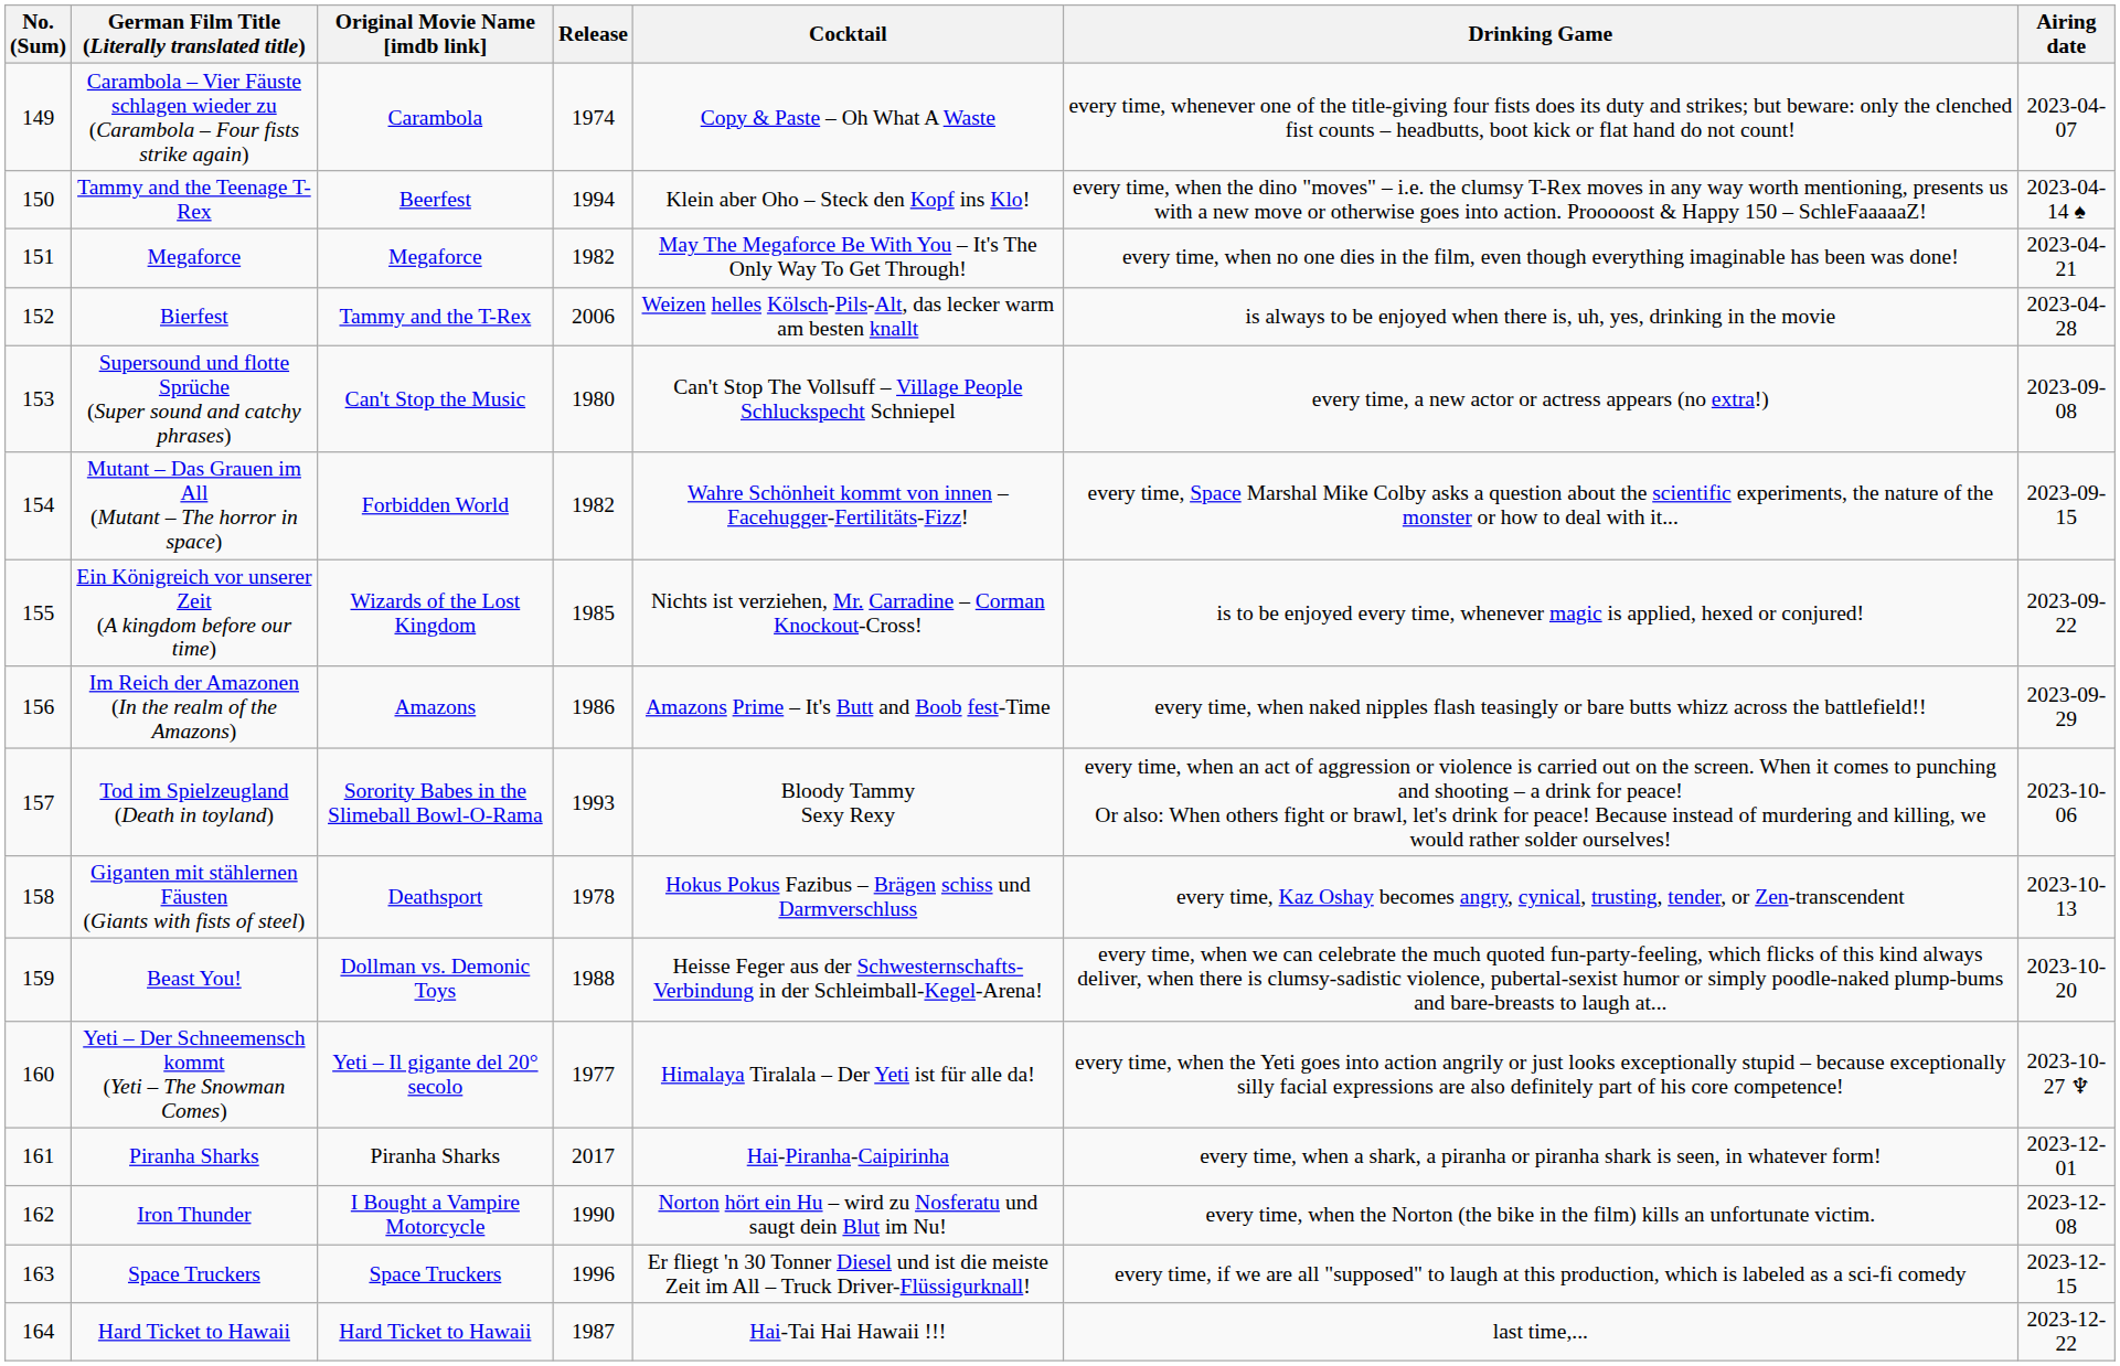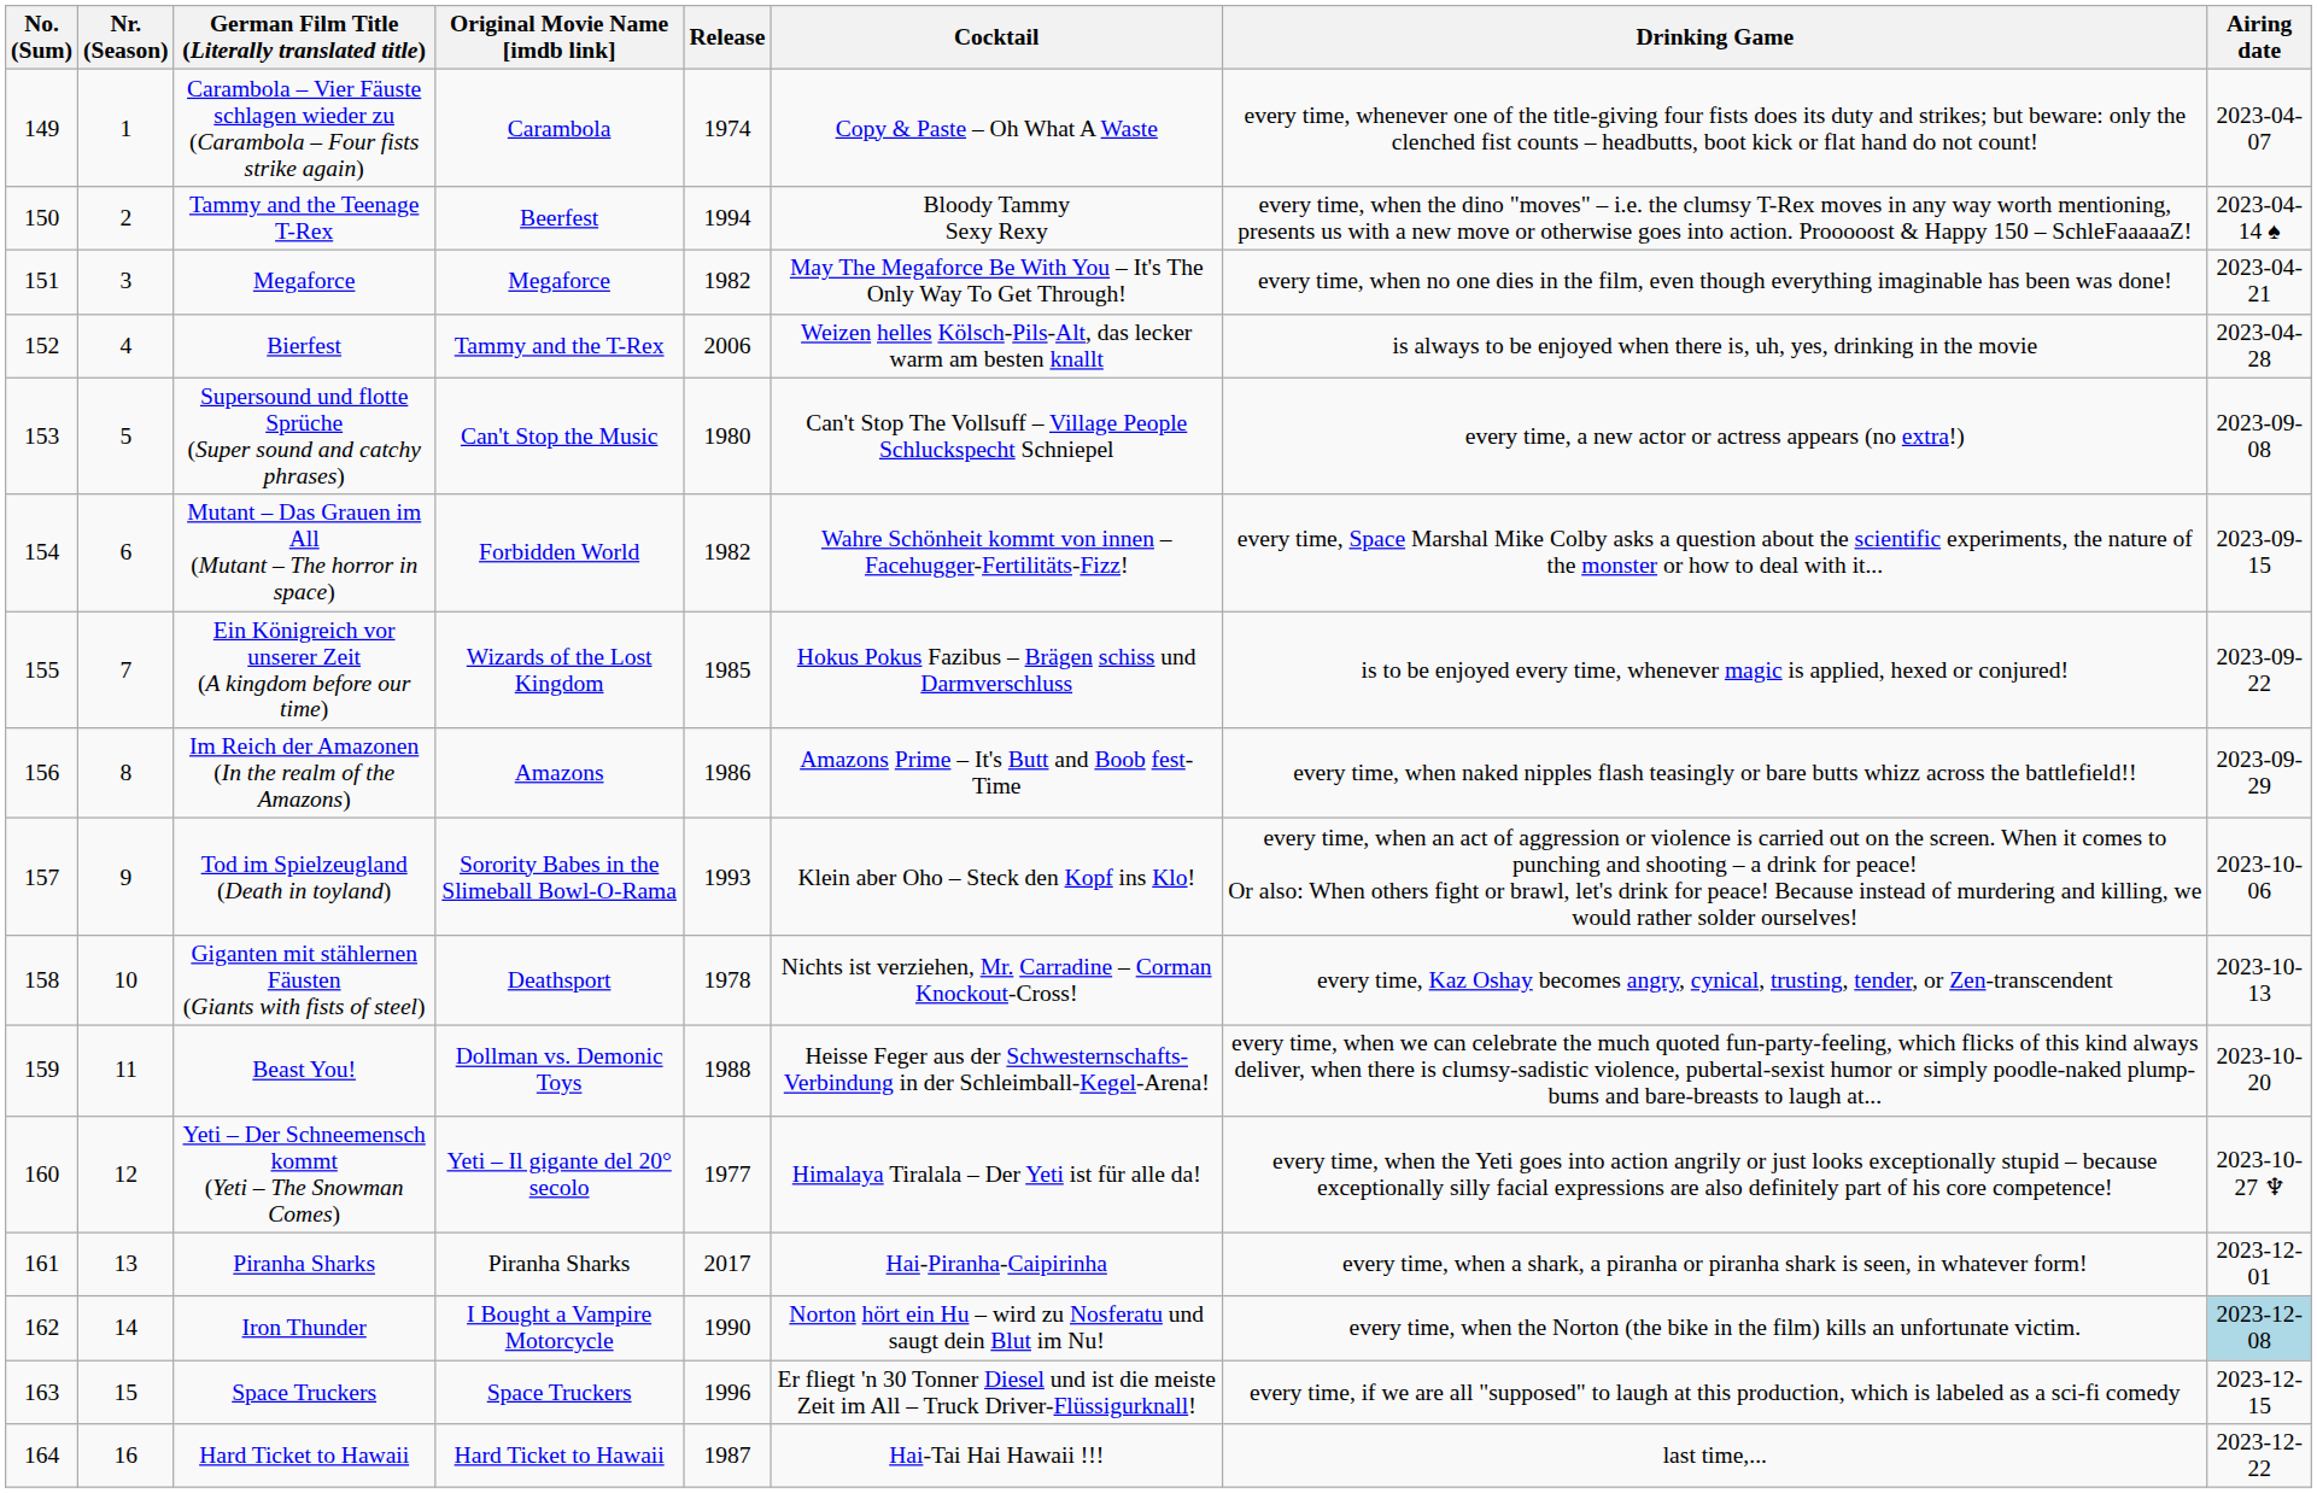+ column: Nr. (Season) | 1 | 2 | 3 | 4 | 5 | 6 | 7 | 8 | 9 | 10 | 11 | 12 | 13 | 14 | 15 | 16
Tammy and the Teenage T-Rex | Cocktail: Klein aber Oho – Steck den Kopf ins Klo! -> Bloody Tammy Sexy Rexy
Ein Königreich vor unserer Zeit (A kingdom before our time) | Cocktail: Nichts ist verziehen, Mr. Carradine – Corman Knockout-Cross! -> Hokus Pokus Fazibus – Brägen schiss und Darmverschluss
Tod im Spielzeugland (Death in toyland) | Cocktail: Bloody Tammy Sexy Rexy -> Klein aber Oho – Steck den Kopf ins Klo!
Giganten mit stählernen Fäusten (Giants with fists of steel) | Cocktail: Hokus Pokus Fazibus – Brägen schiss und Darmverschluss -> Nichts ist verziehen, Mr. Carradine – Corman Knockout-Cross!
Iron Thunder | Airing date: no background -> lightblue background
